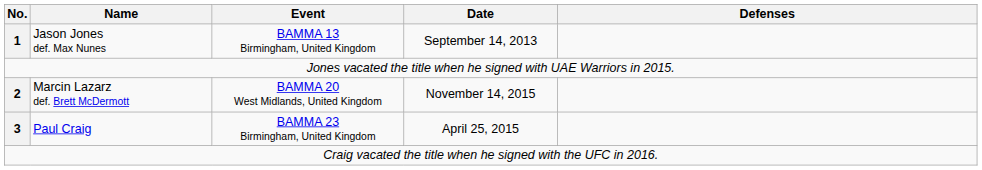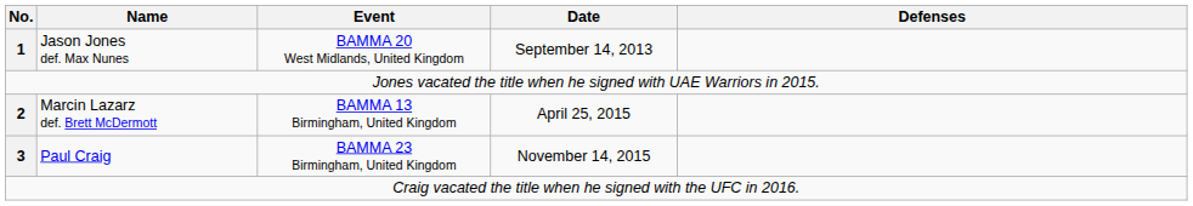Jason Jones def. Max Nunes | Event: BAMMA 13 Birmingham, United Kingdom -> BAMMA 20 West Midlands, United Kingdom
Marcin Lazarz def. Brett McDermott | Event: BAMMA 20 West Midlands, United Kingdom -> BAMMA 13 Birmingham, United Kingdom
Marcin Lazarz def. Brett McDermott | Date: November 14, 2015 -> April 25, 2015
Paul Craig | Date: April 25, 2015 -> November 14, 2015
